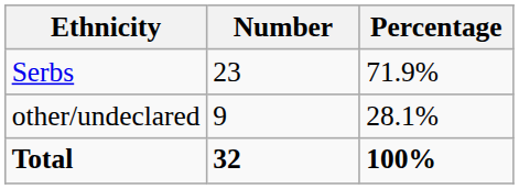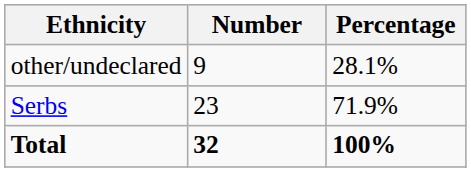rows swapped: Serbs <-> other/undeclared
